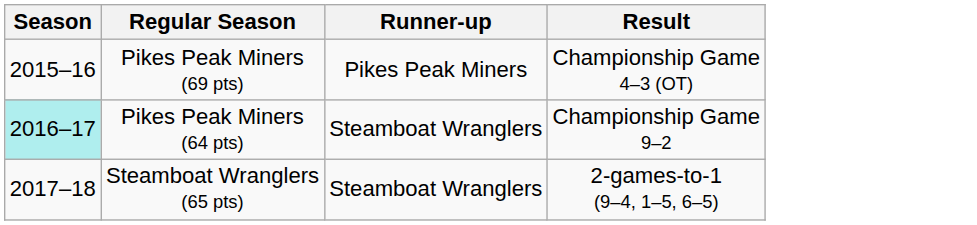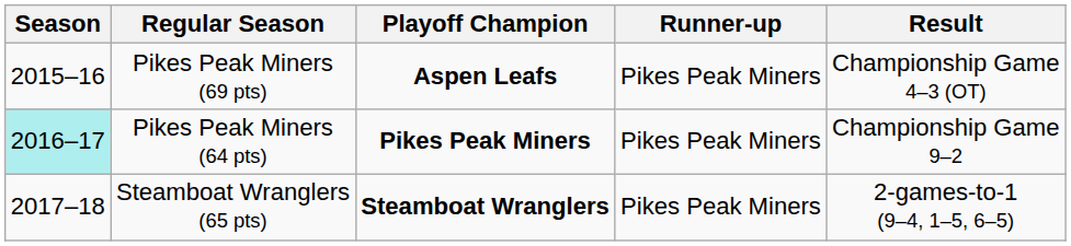+ column: Playoff Champion | Aspen Leafs | Pikes Peak Miners | Steamboat Wranglers
Pikes Peak Miners (64 pts) | Runner-up: Steamboat Wranglers -> Pikes Peak Miners
Steamboat Wranglers (65 pts) | Runner-up: Steamboat Wranglers -> Pikes Peak Miners
